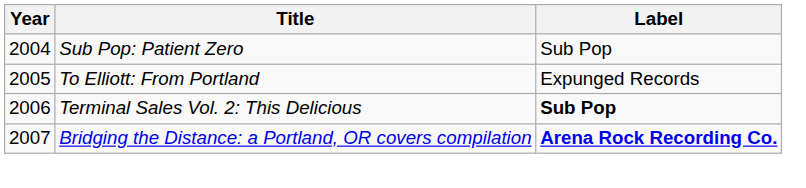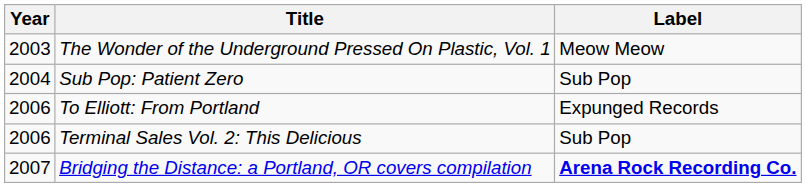+ row: 2003 | The Wonder of the Underground Pressed On Plastic, Vol. 1 | Meow Meow
To Elliott: From Portland | Year: 2005 -> 2006
Terminal Sales Vol. 2: This Delicious | Label: bold -> normal
